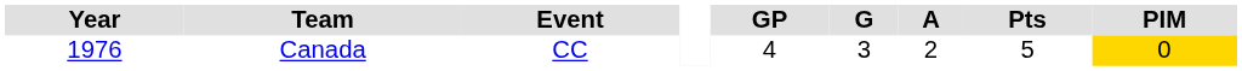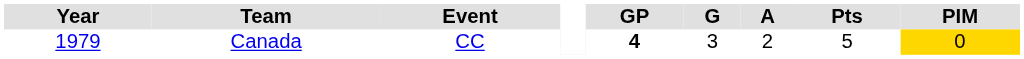Canada | Year: 1976 -> 1979
Canada | GP: normal -> bold
